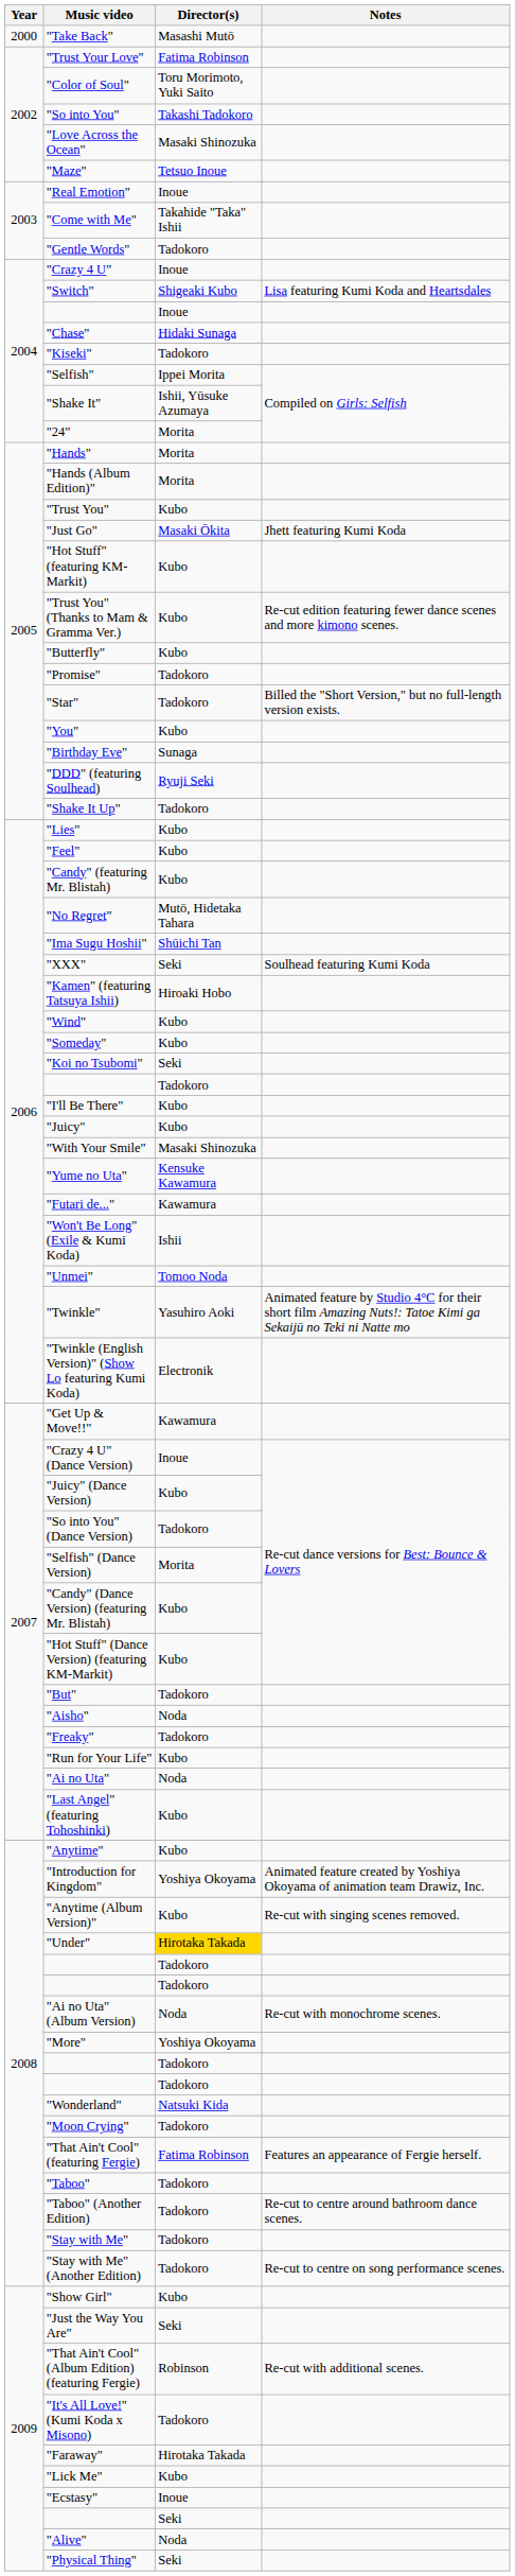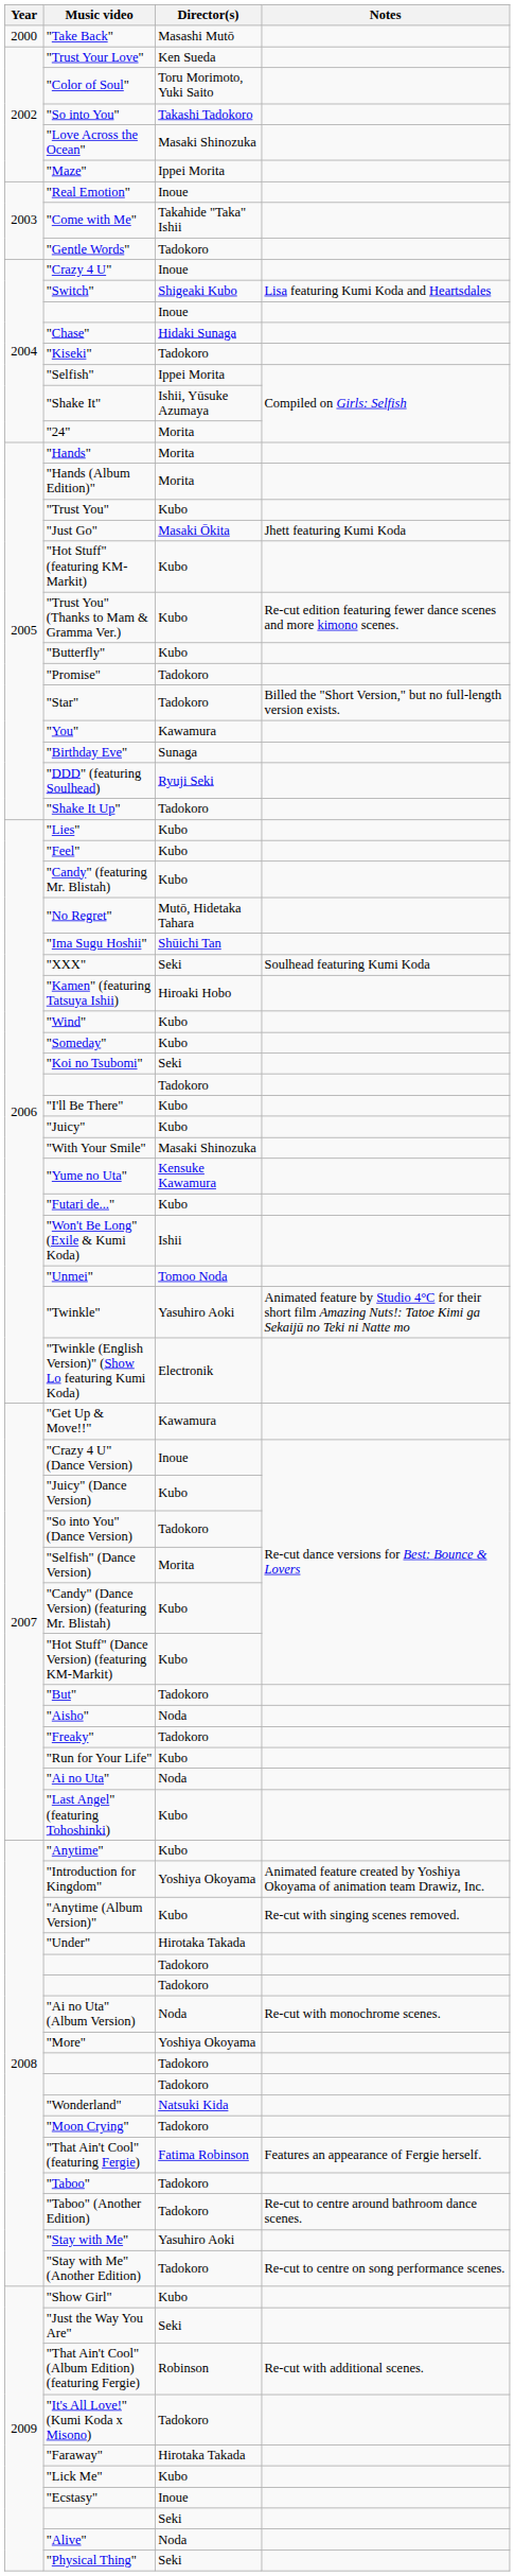"Trust Your Love" | Director(s): Fatima Robinson -> Ken Sueda
"Maze" | Director(s): Tetsuo Inoue -> Ippei Morita
"You" | Director(s): Kubo -> Kawamura
"Futari de..." | Director(s): Kawamura -> Kubo
"Under" | Director(s): gold background -> no background
"Stay with Me" | Director(s): Tadokoro -> Yasuhiro Aoki
